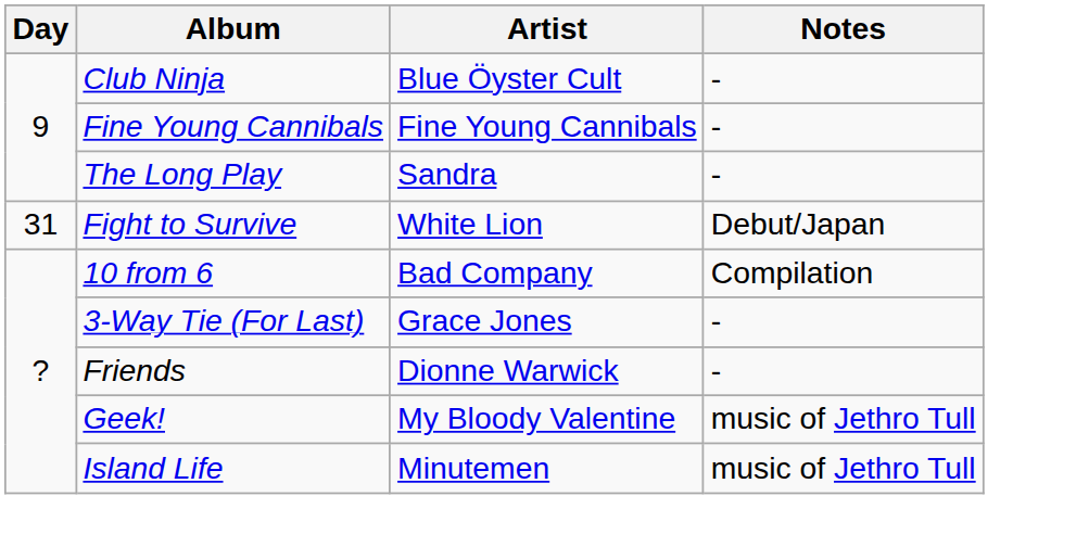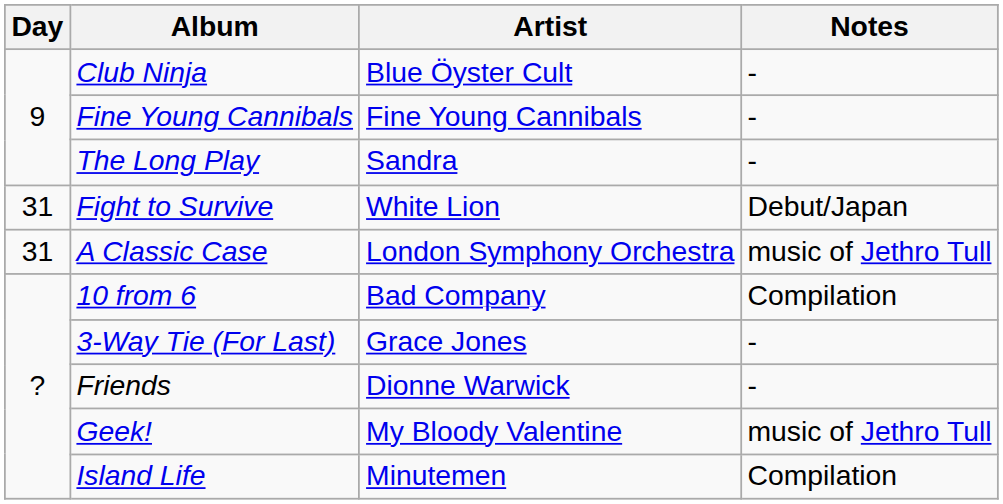+ row: 31 | A Classic Case | London Symphony Orchestra | music of Jethro Tull
Island Life | Notes: music of Jethro Tull -> Compilation
